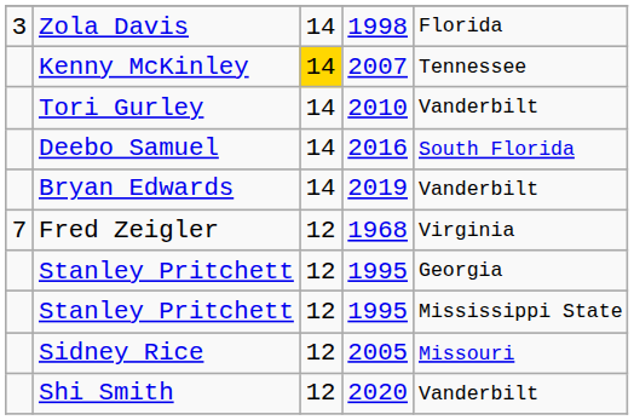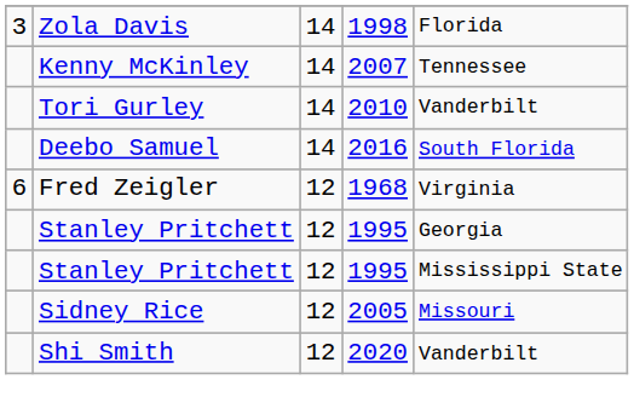Kenny McKinley | column 3: gold background -> no background
- row: Bryan Edwards | 14 | 2019 | Vanderbilt
Fred Zeigler | column 1: 7 -> 6
